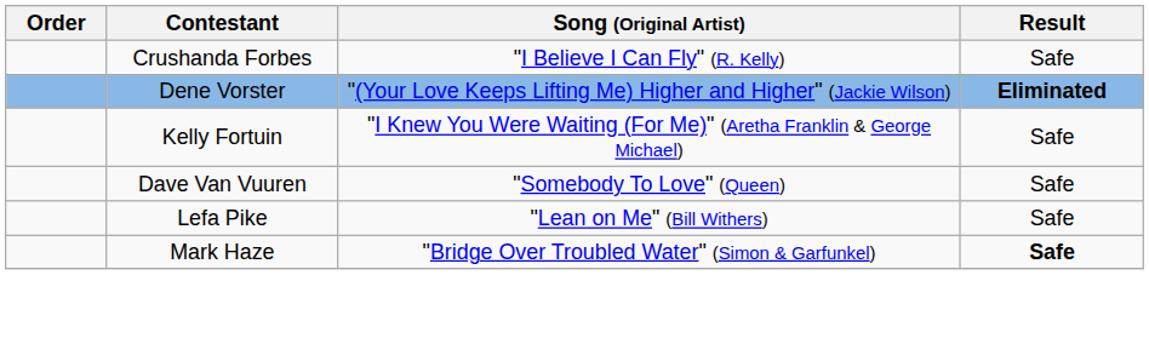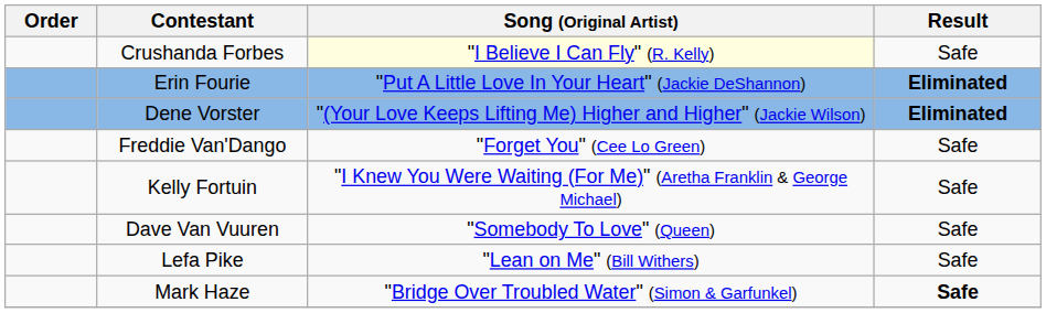Crushanda Forbes | Song (Original Artist): no background -> lightyellow background
+ row: Erin Fourie | "Put A Little Love In Your Heart" (Jackie DeShannon) | Eliminated
+ row: Freddie Van'Dango | "Forget You" (Cee Lo Green) | Safe
